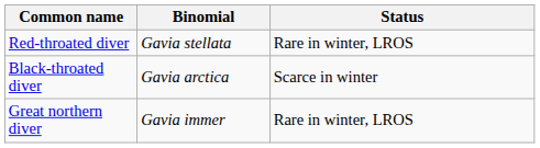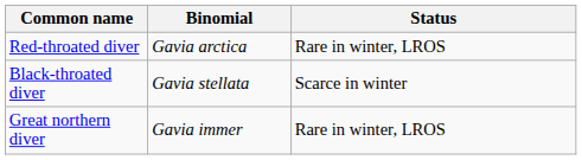Red-throated diver | Binomial: Gavia stellata -> Gavia arctica
Black-throated diver | Binomial: Gavia arctica -> Gavia stellata
